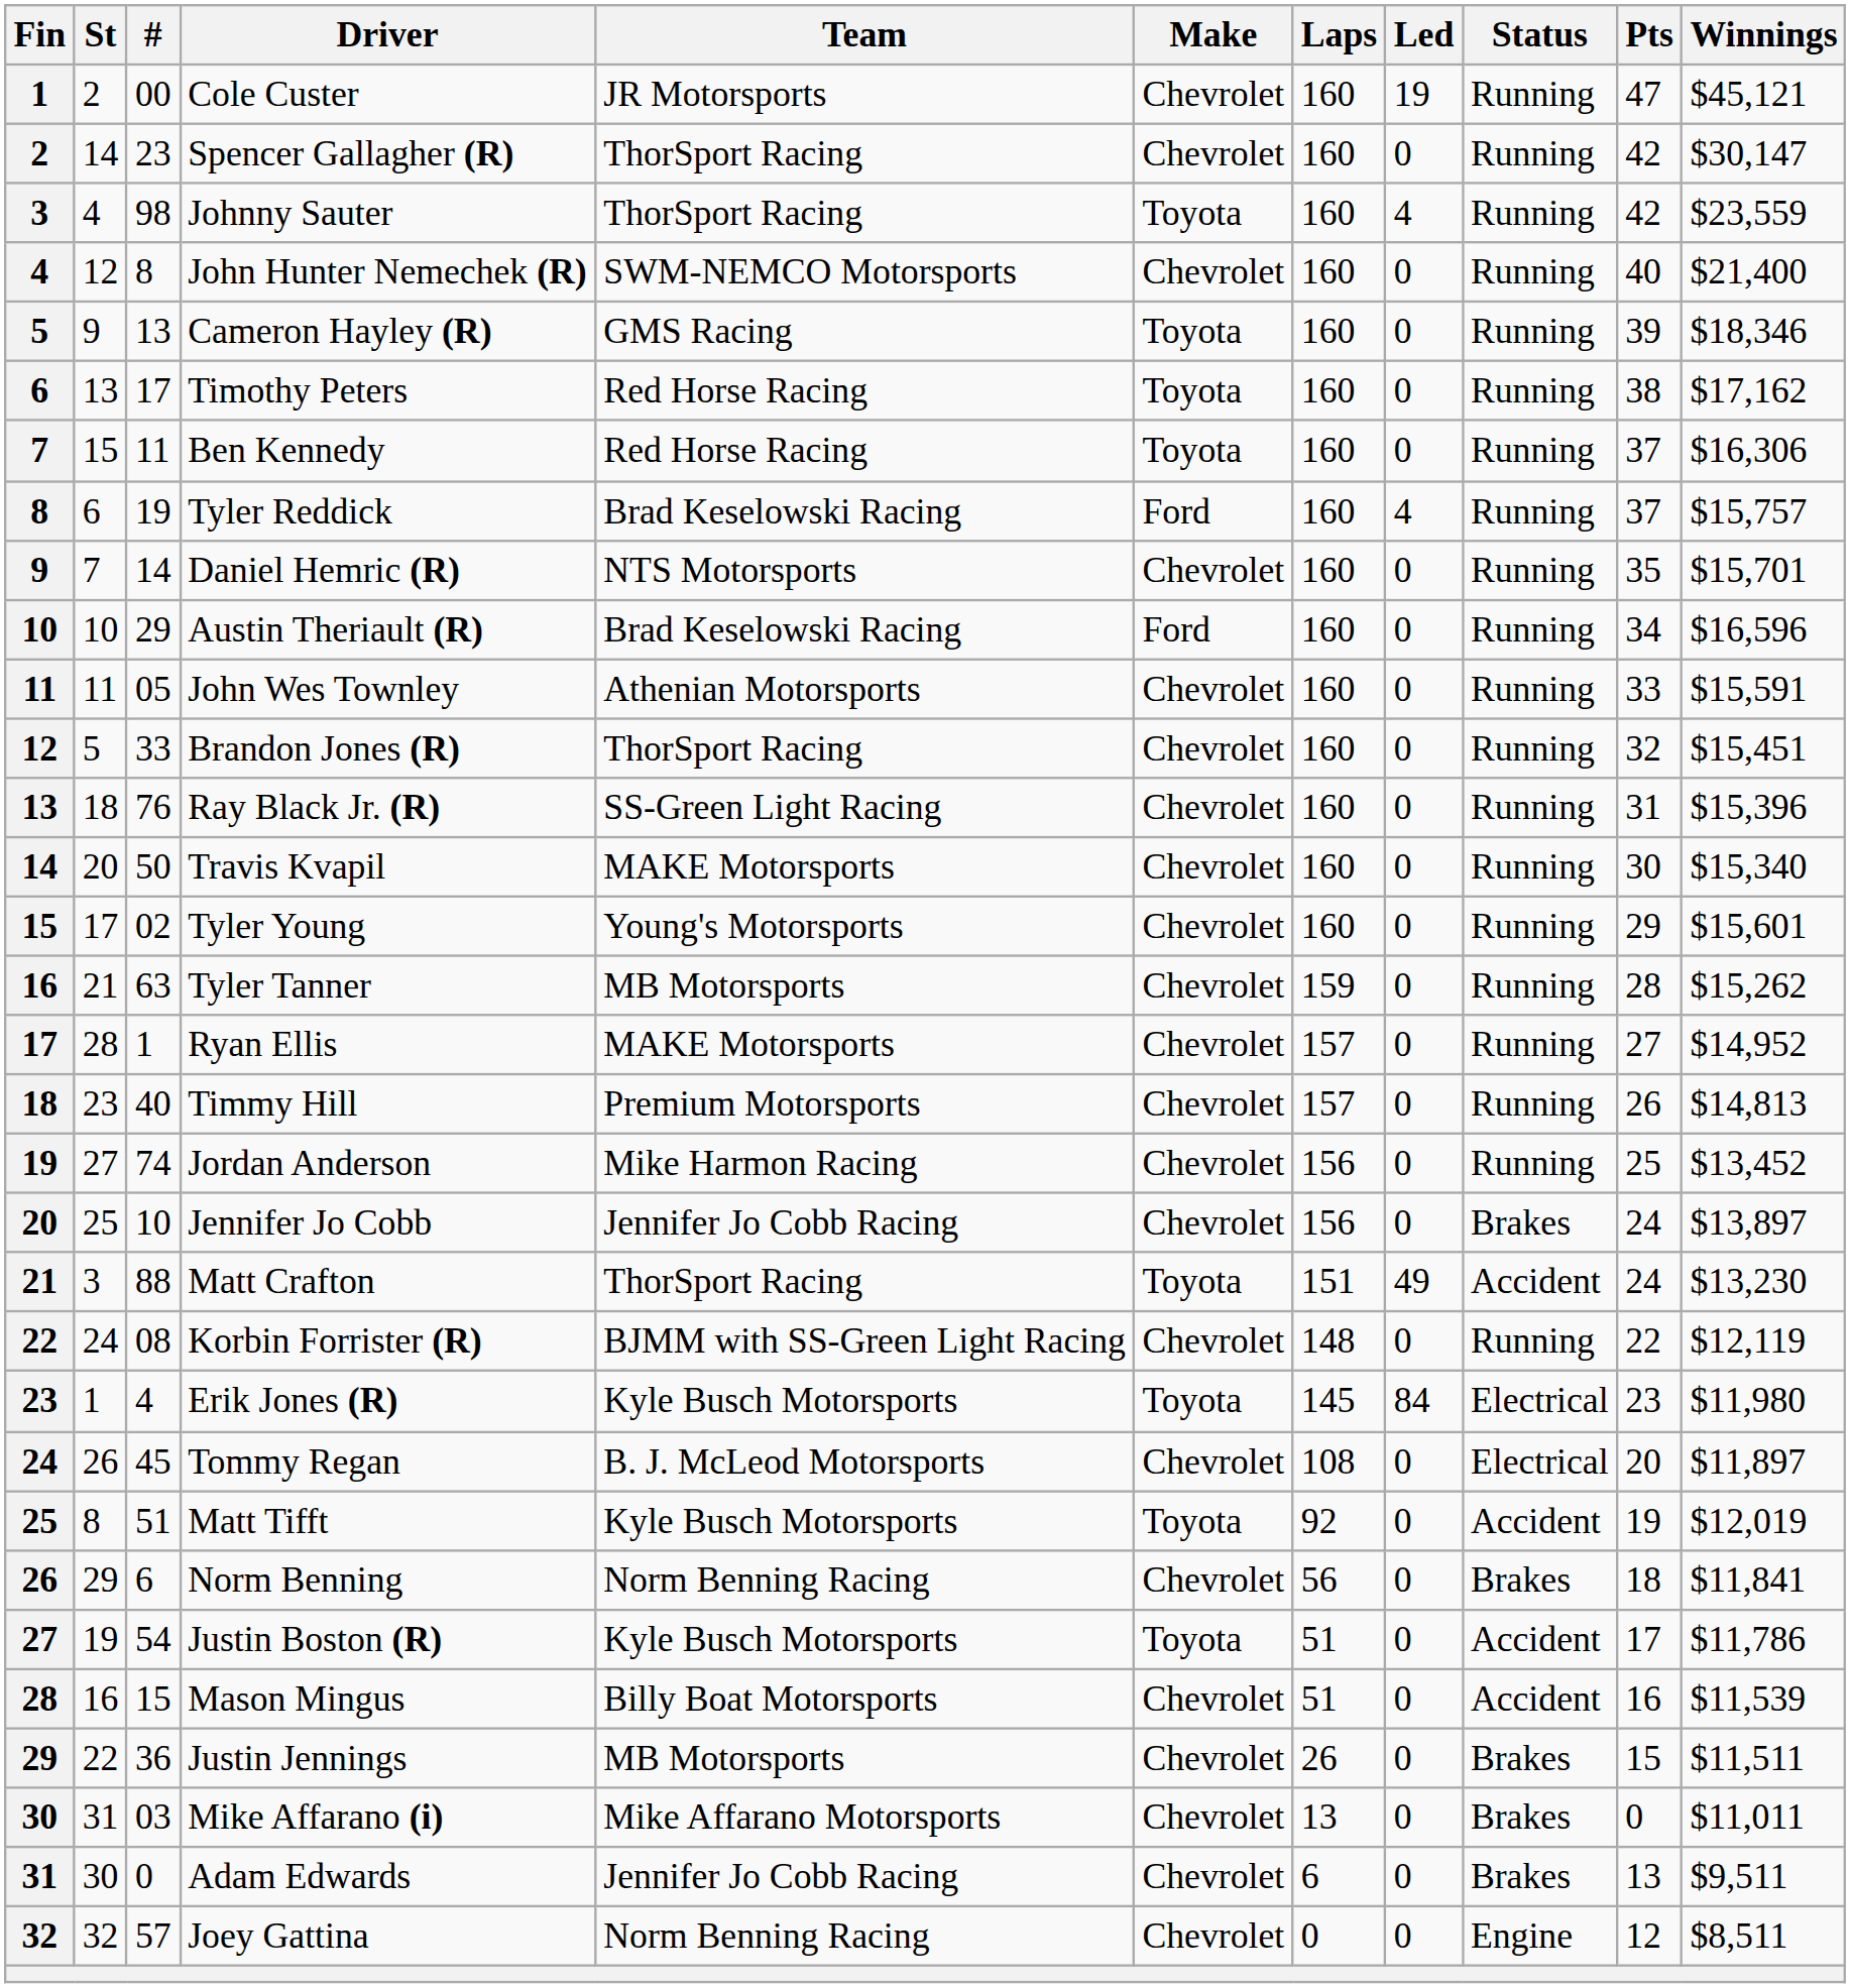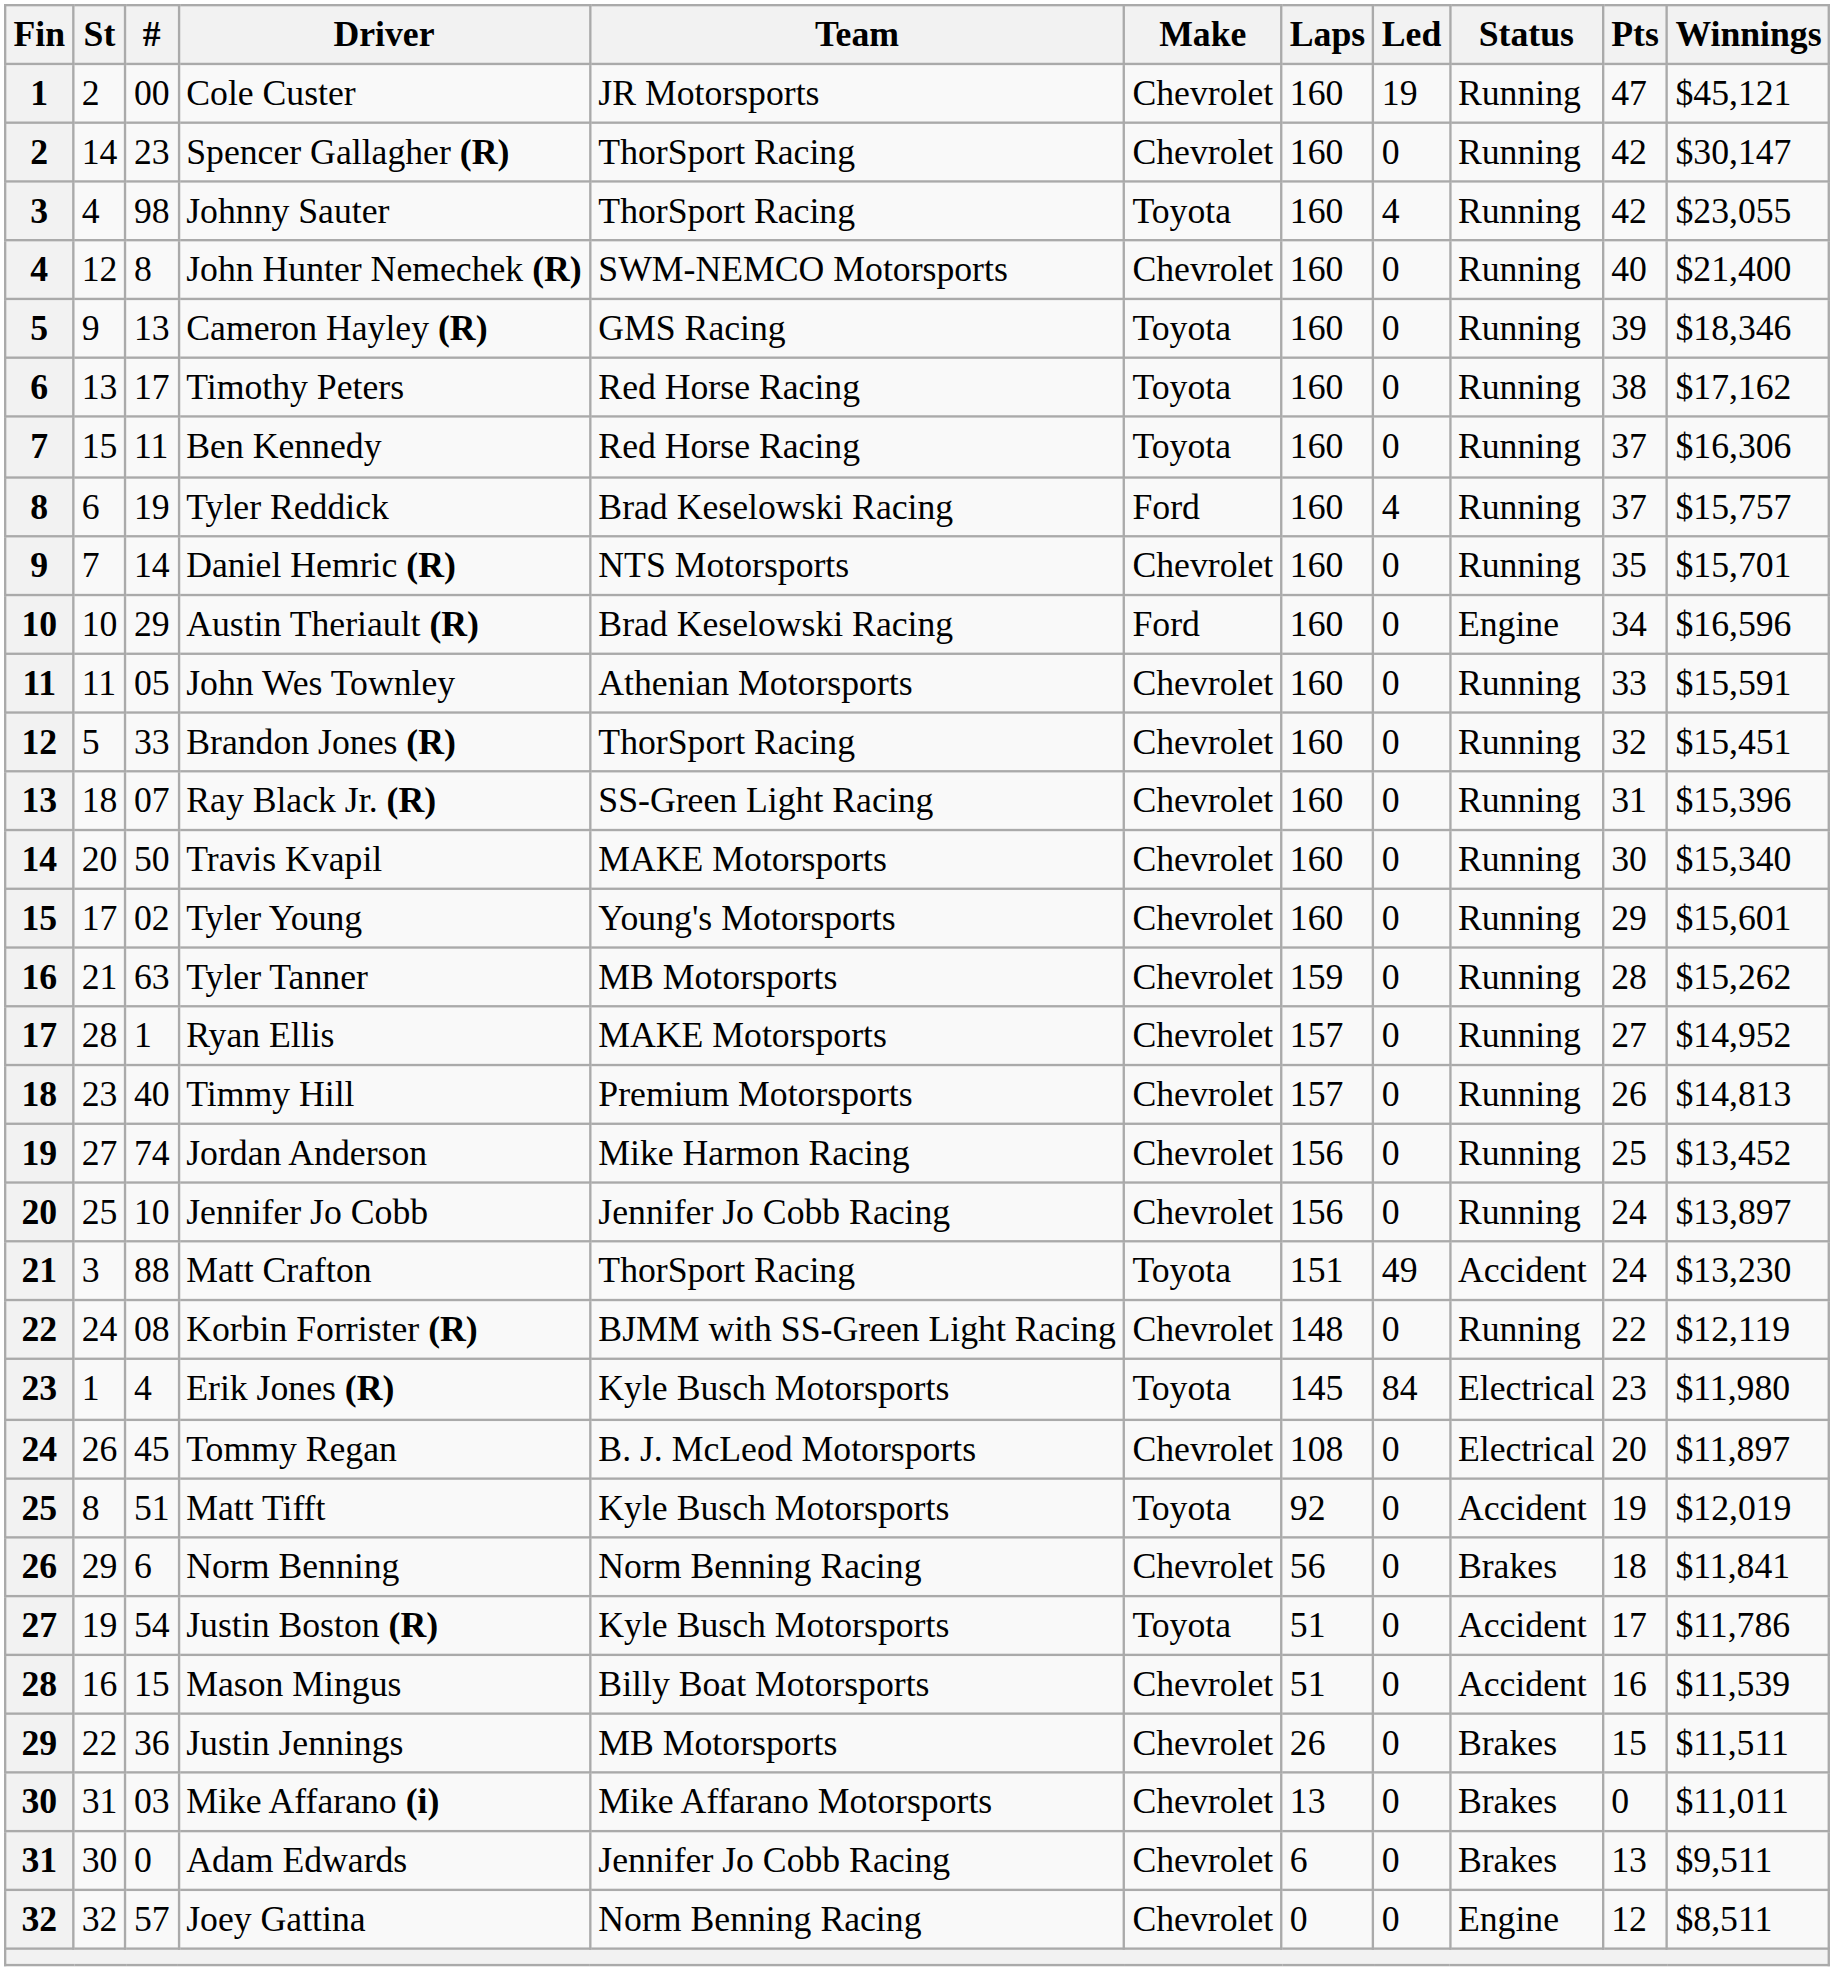Johnny Sauter | Winnings: $23,559 -> $23,055
Austin Theriault (R) | Status: Running -> Engine
Ray Black Jr. (R) | #: 76 -> 07
Jennifer Jo Cobb | Status: Brakes -> Running
